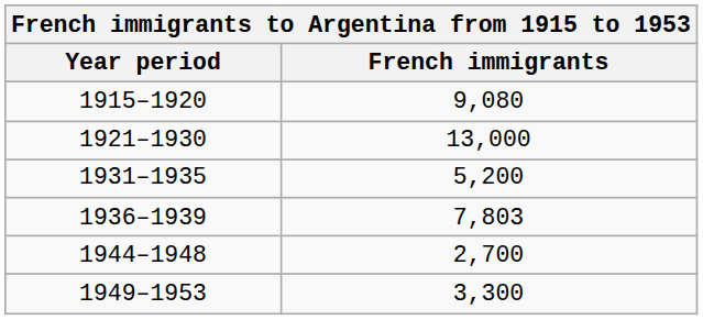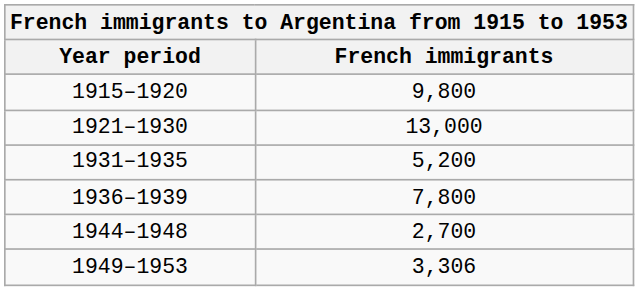1915–1920 | French immigrants: 9,080 -> 9,800
1936–1939 | French immigrants: 7,803 -> 7,800
1949–1953 | French immigrants: 3,300 -> 3,306
